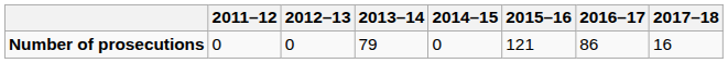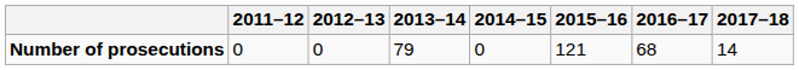Number of prosecutions | 2016–17: 86 -> 68
Number of prosecutions | 2017–18: 16 -> 14
